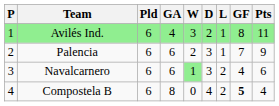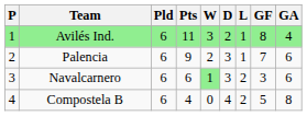columns swapped: Pts <-> GA
Navalcarnero | GF: 4 -> 3
Compostela B | GF: bold -> normal
